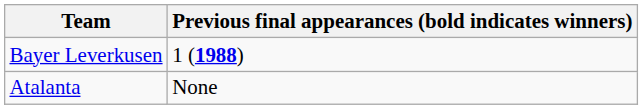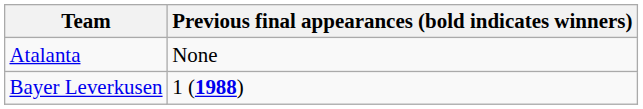rows swapped: Atalanta <-> Bayer Leverkusen
